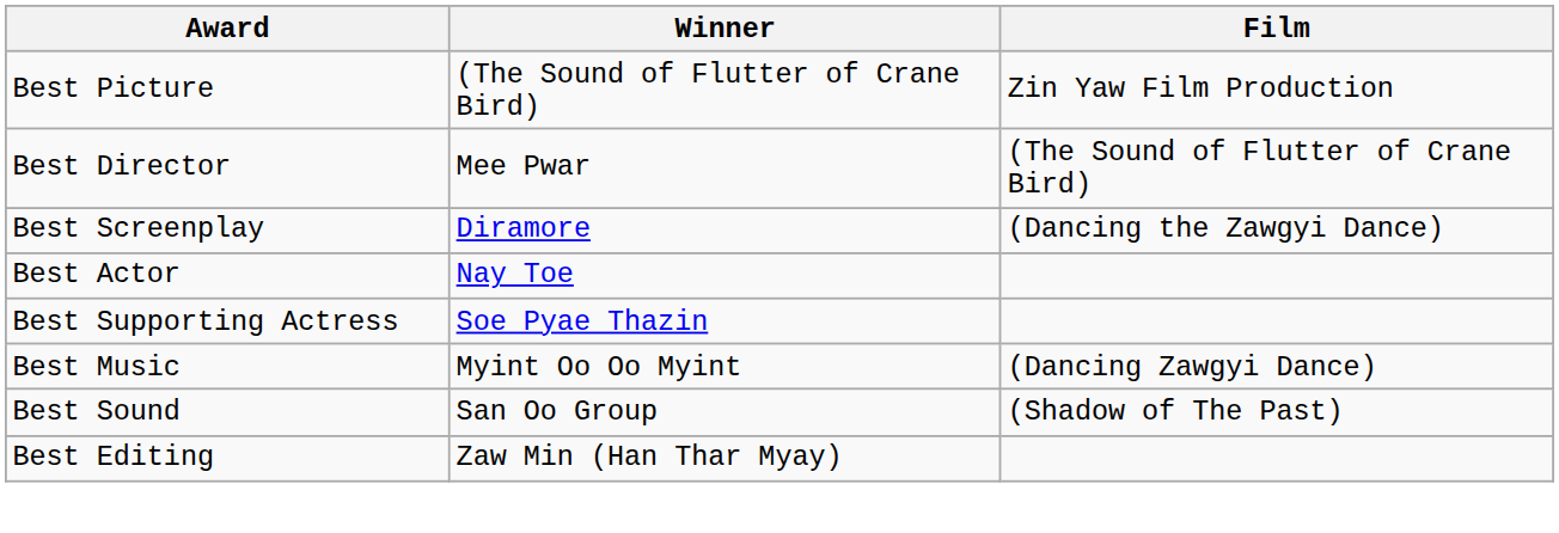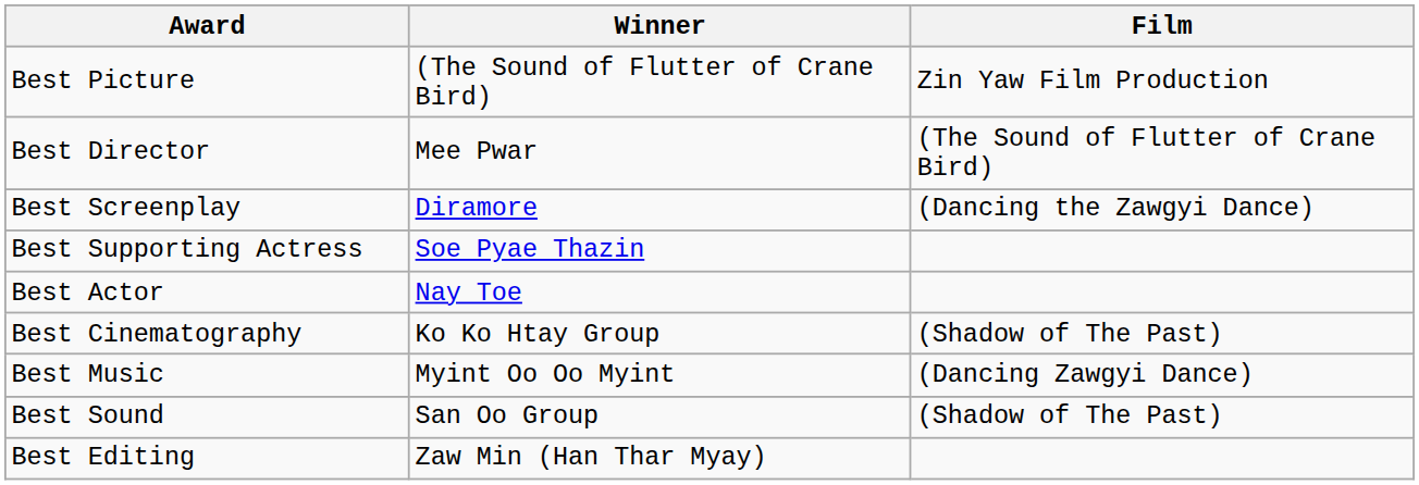rows swapped: Best Actor <-> Best Supporting Actress
+ row: Best Cinematography | Ko Ko Htay Group | (Shadow of The Past)
